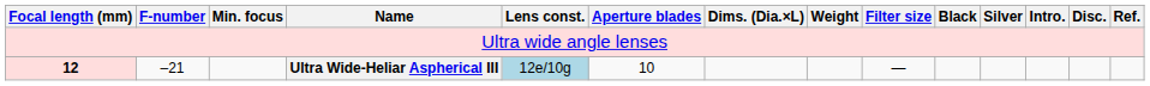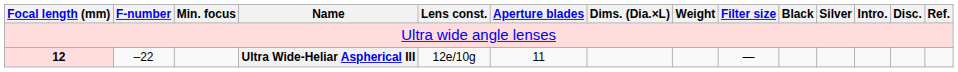12 | F-number: –21 -> –22
12 | Lens const.: lightblue background -> no background
12 | Aperture blades: 10 -> 11
